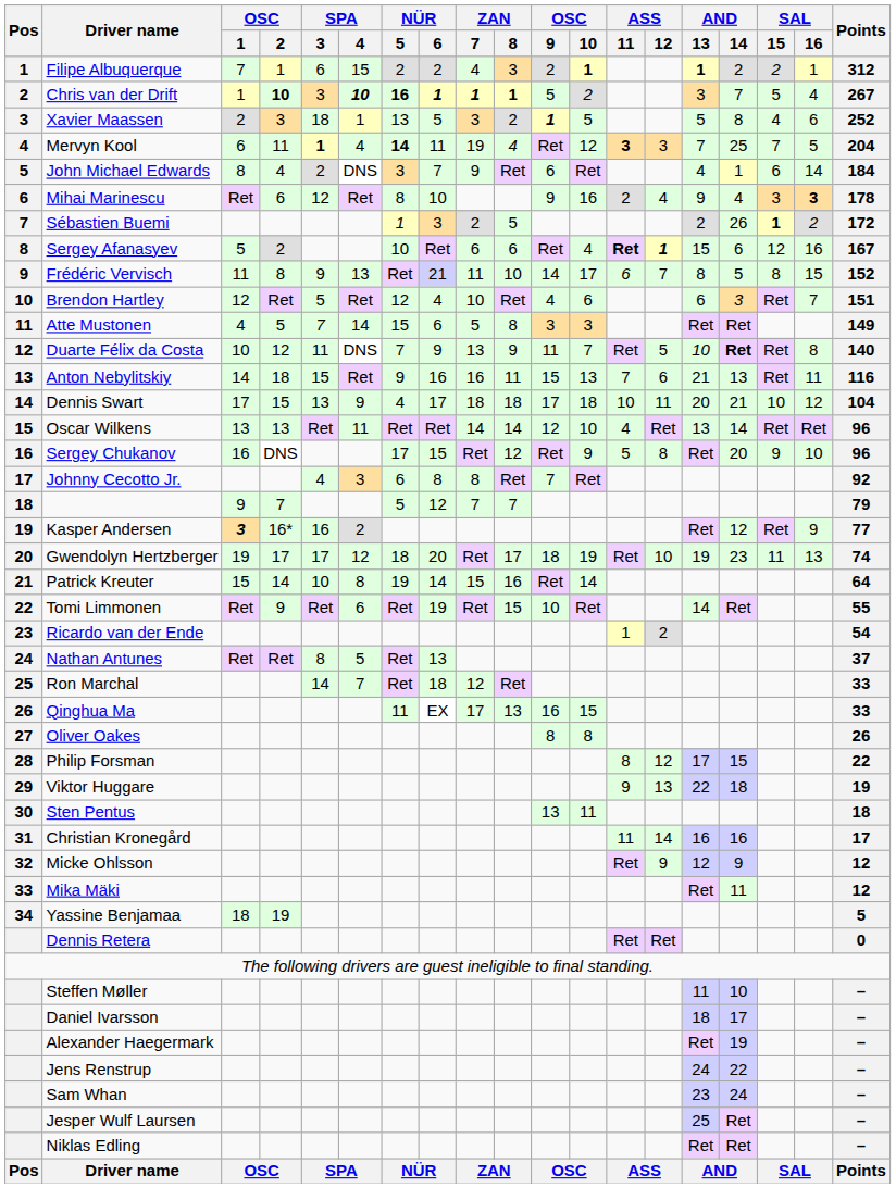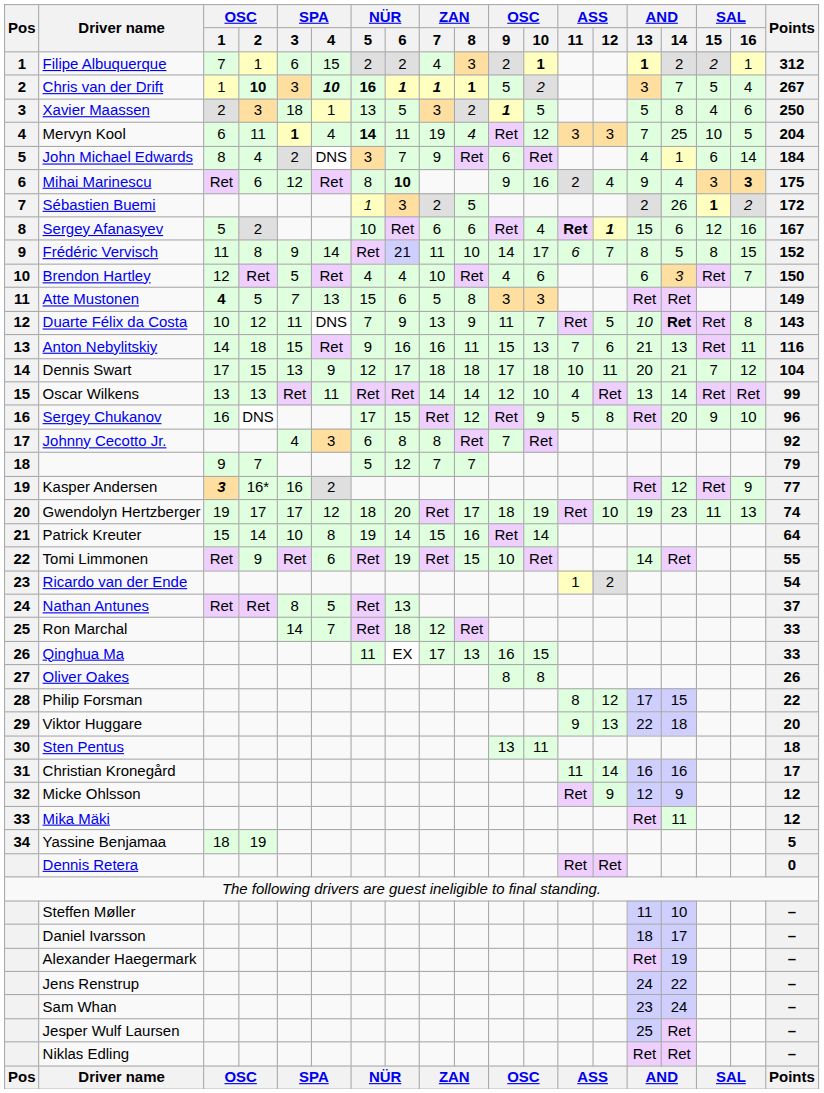Xavier Maassen | Points: 252 -> 250
Mervyn Kool | ASS / 11: bold -> normal
Mervyn Kool | SAL / 15: 7 -> 10
Mihai Marinescu | NÜR / 6: normal -> bold
Mihai Marinescu | Points: 178 -> 175
Frédéric Vervisch | SPA / 4: 13 -> 14
Brendon Hartley | NÜR / 5: 12 -> 4
Brendon Hartley | Points: 151 -> 150
Atte Mustonen | OSC / 1: normal -> bold
Atte Mustonen | SPA / 4: 14 -> 13
Duarte Félix da Costa | Points: 140 -> 143
Dennis Swart | NÜR / 5: 4 -> 12
Dennis Swart | SAL / 15: 10 -> 7
Oscar Wilkens | Points: 96 -> 99
Viktor Huggare | Points: 19 -> 20
